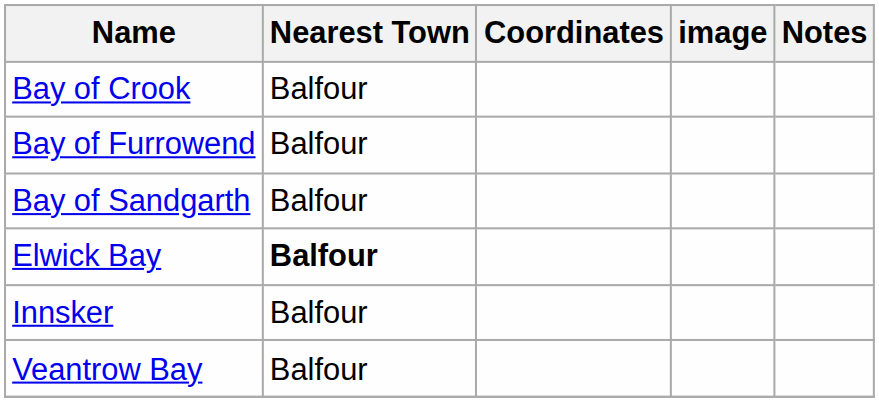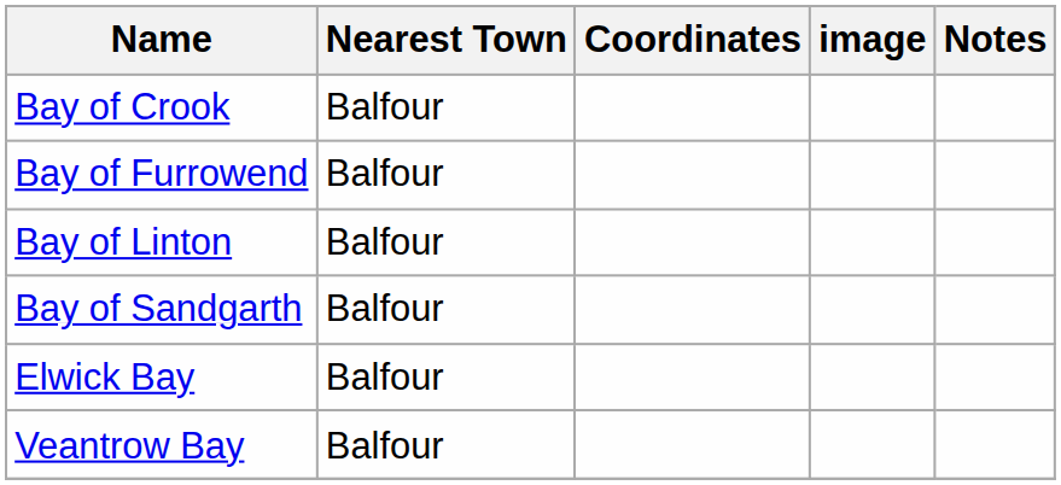+ row: Bay of Linton | Balfour
Elwick Bay | Nearest Town: bold -> normal
- row: Innsker | Balfour
